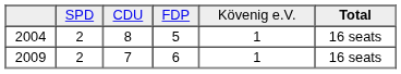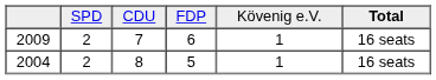rows swapped: 2009 <-> 2004
